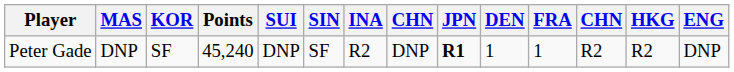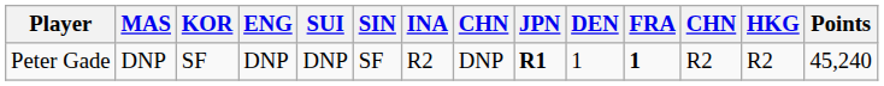columns swapped: ENG <-> Points
Peter Gade | FRA: normal -> bold
